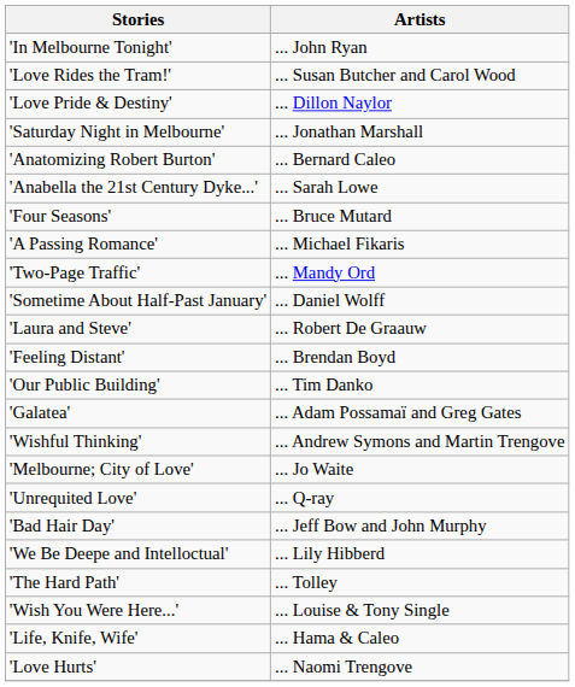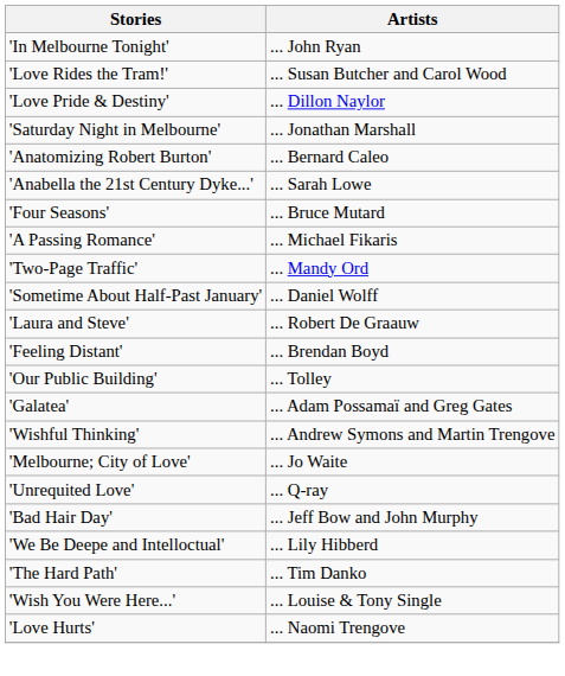'Our Public Building' | Artists: ... Tim Danko -> ... Tolley
'The Hard Path' | Artists: ... Tolley -> ... Tim Danko
- row: 'Life, Knife, Wife' | ... Hama & Caleo
